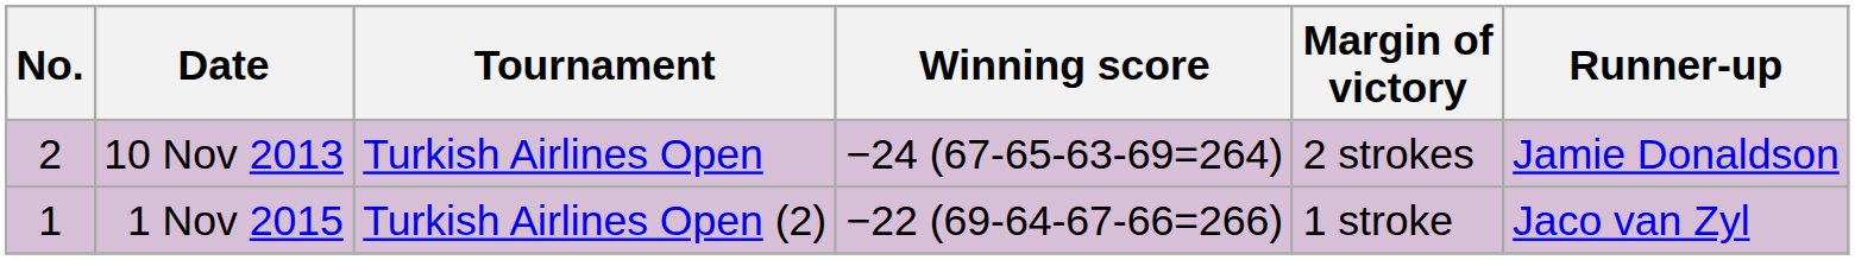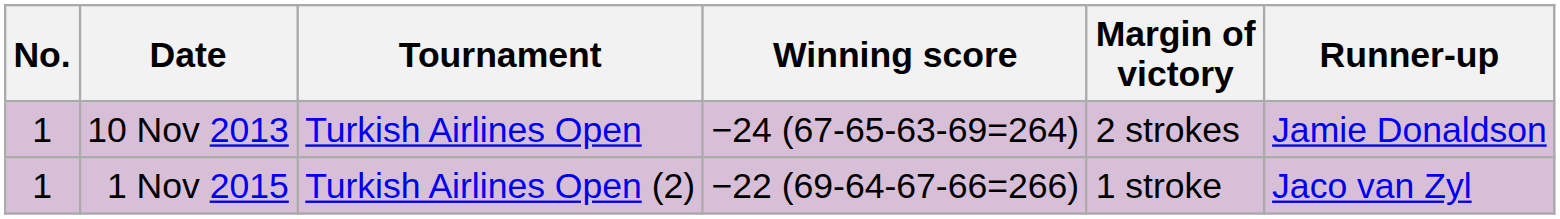10 Nov 2013 | No.: 2 -> 1
